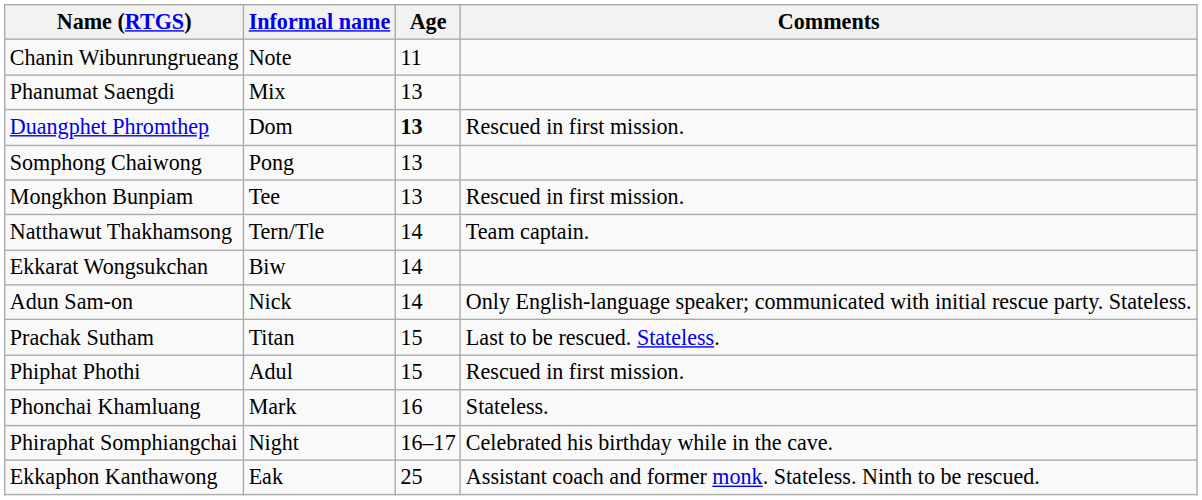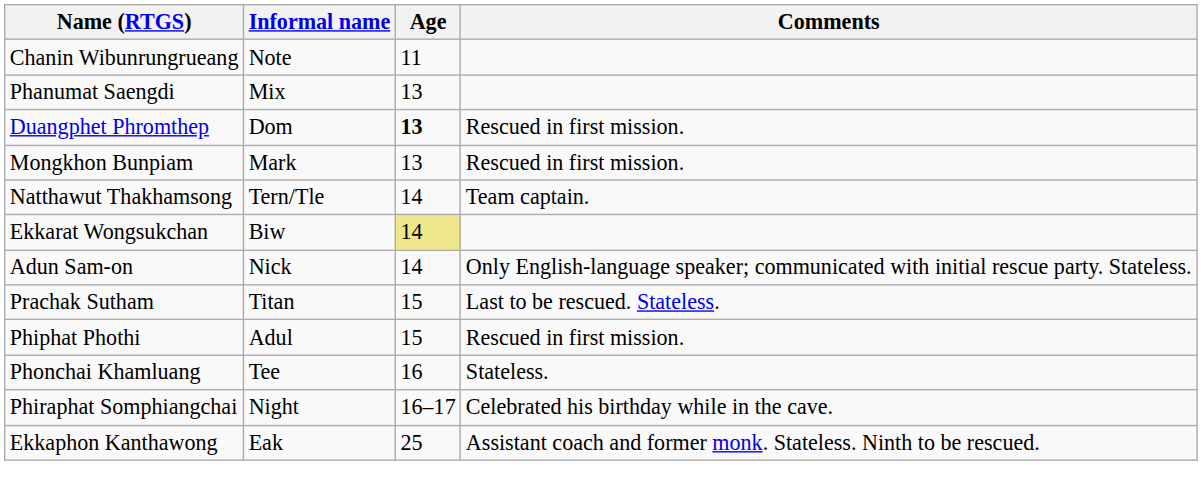- row: Somphong Chaiwong | Pong | 13
Mongkhon Bunpiam | Informal name: Tee -> Mark
Ekkarat Wongsukchan | Age: no background -> khaki background
Phonchai Khamluang | Informal name: Mark -> Tee
